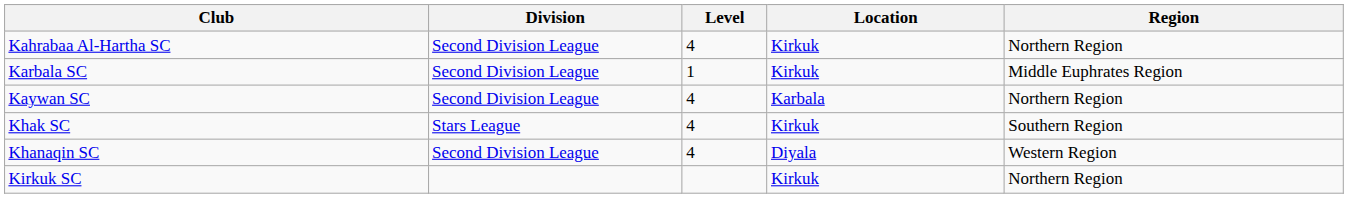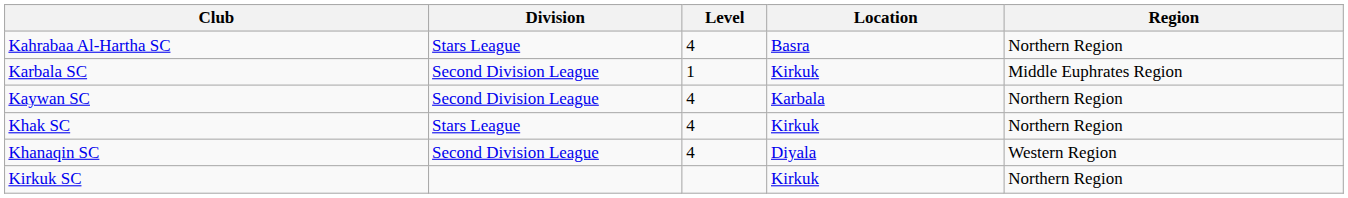Kahrabaa Al-Hartha SC | Division: Second Division League -> Stars League
Kahrabaa Al-Hartha SC | Location: Kirkuk -> Basra
Khak SC | Region: Southern Region -> Northern Region
